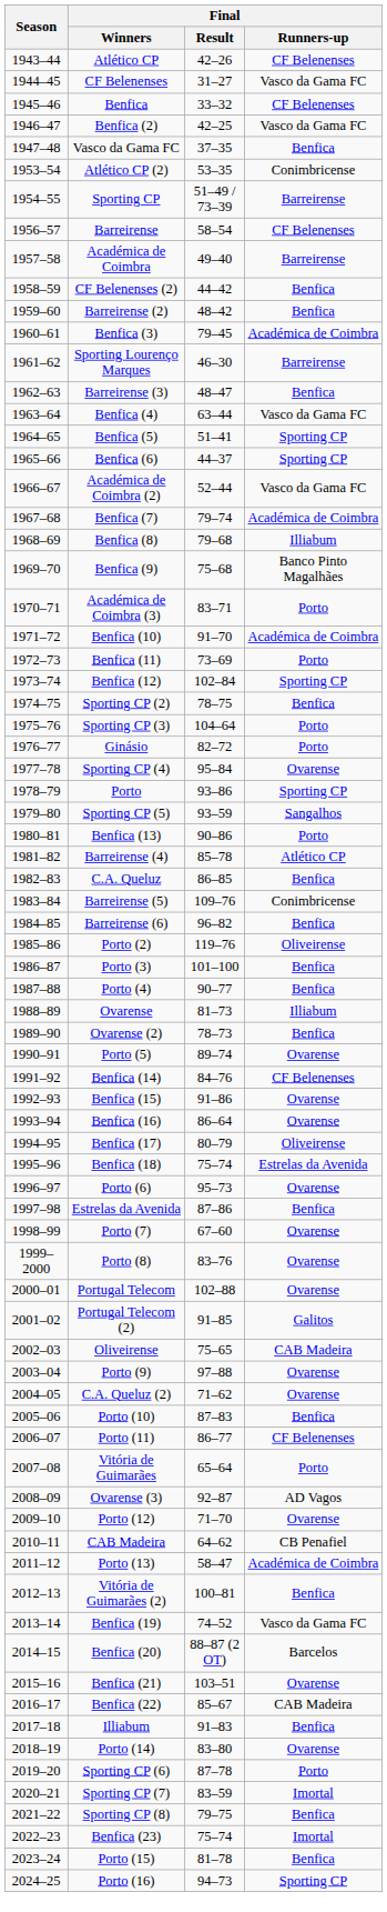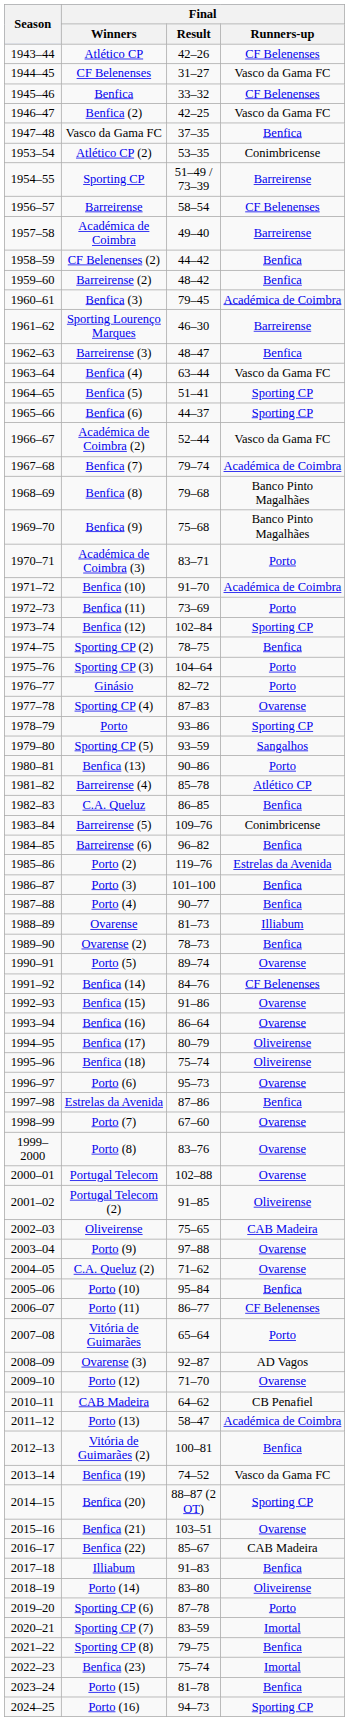Benfica (8) | Final / Runners-up: Illiabum -> Banco Pinto Magalhães
Sporting CP (4) | Final / Result: 95–84 -> 87–83
Porto (2) | Final / Runners-up: Oliveirense -> Estrelas da Avenida
Benfica (18) | Final / Runners-up: Estrelas da Avenida -> Oliveirense
Portugal Telecom (2) | Final / Runners-up: Galitos -> Oliveirense
Porto (10) | Final / Result: 87–83 -> 95–84
Benfica (20) | Final / Runners-up: Barcelos -> Sporting CP
Porto (14) | Final / Runners-up: Ovarense -> Oliveirense
